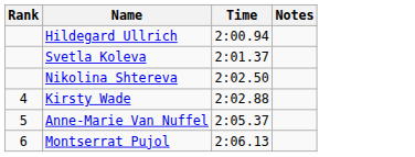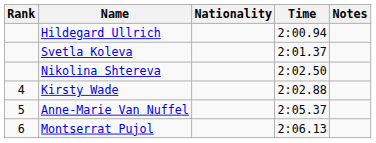+ column: Nationality
